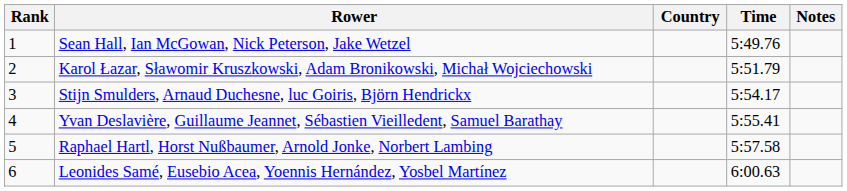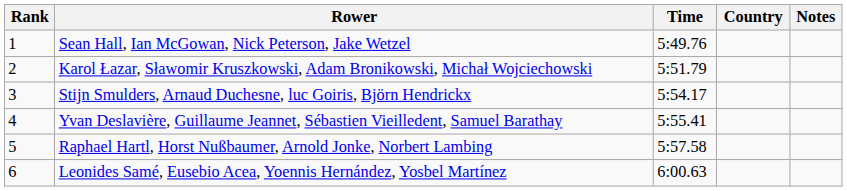columns swapped: Country <-> Time
